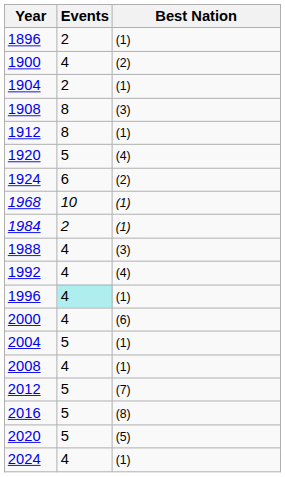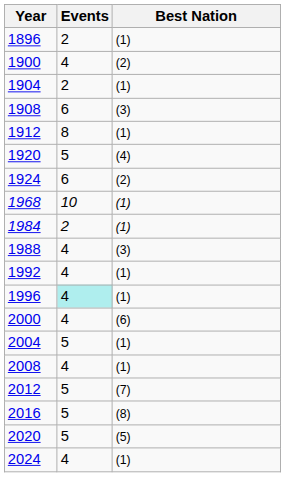1908 | Events: 8 -> 6
1992 | Best Nation: (4) -> (1)
